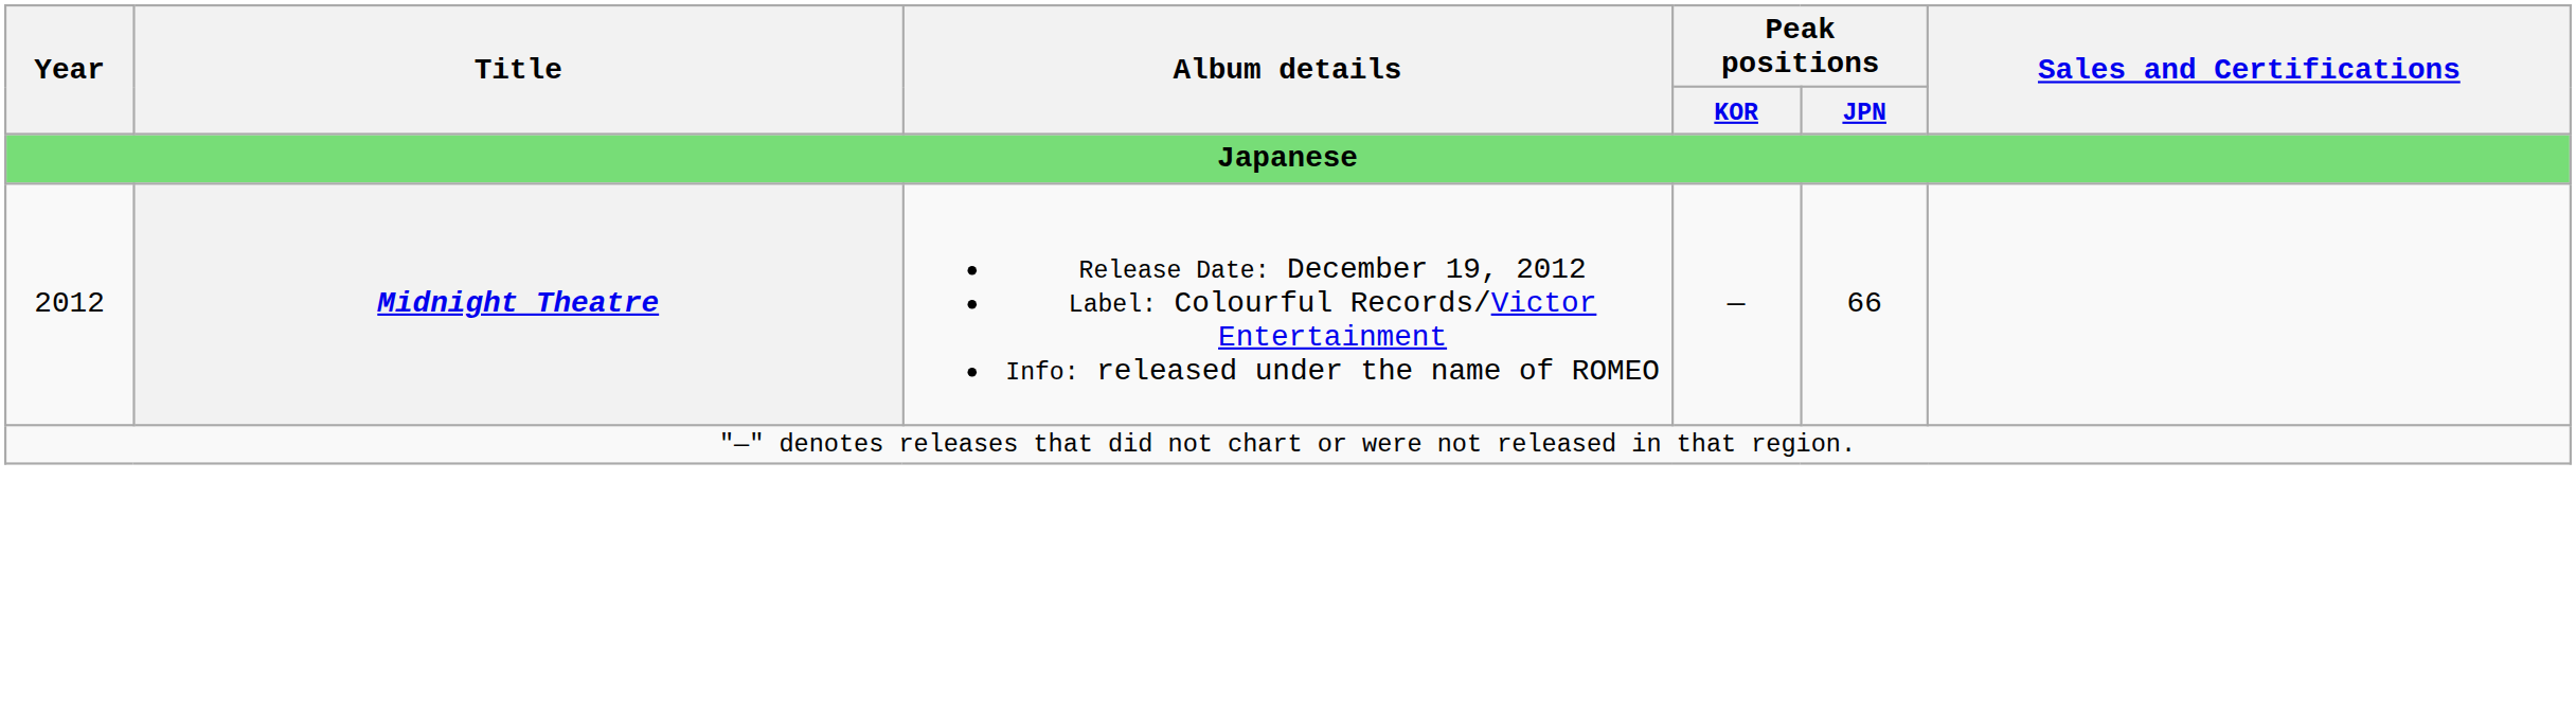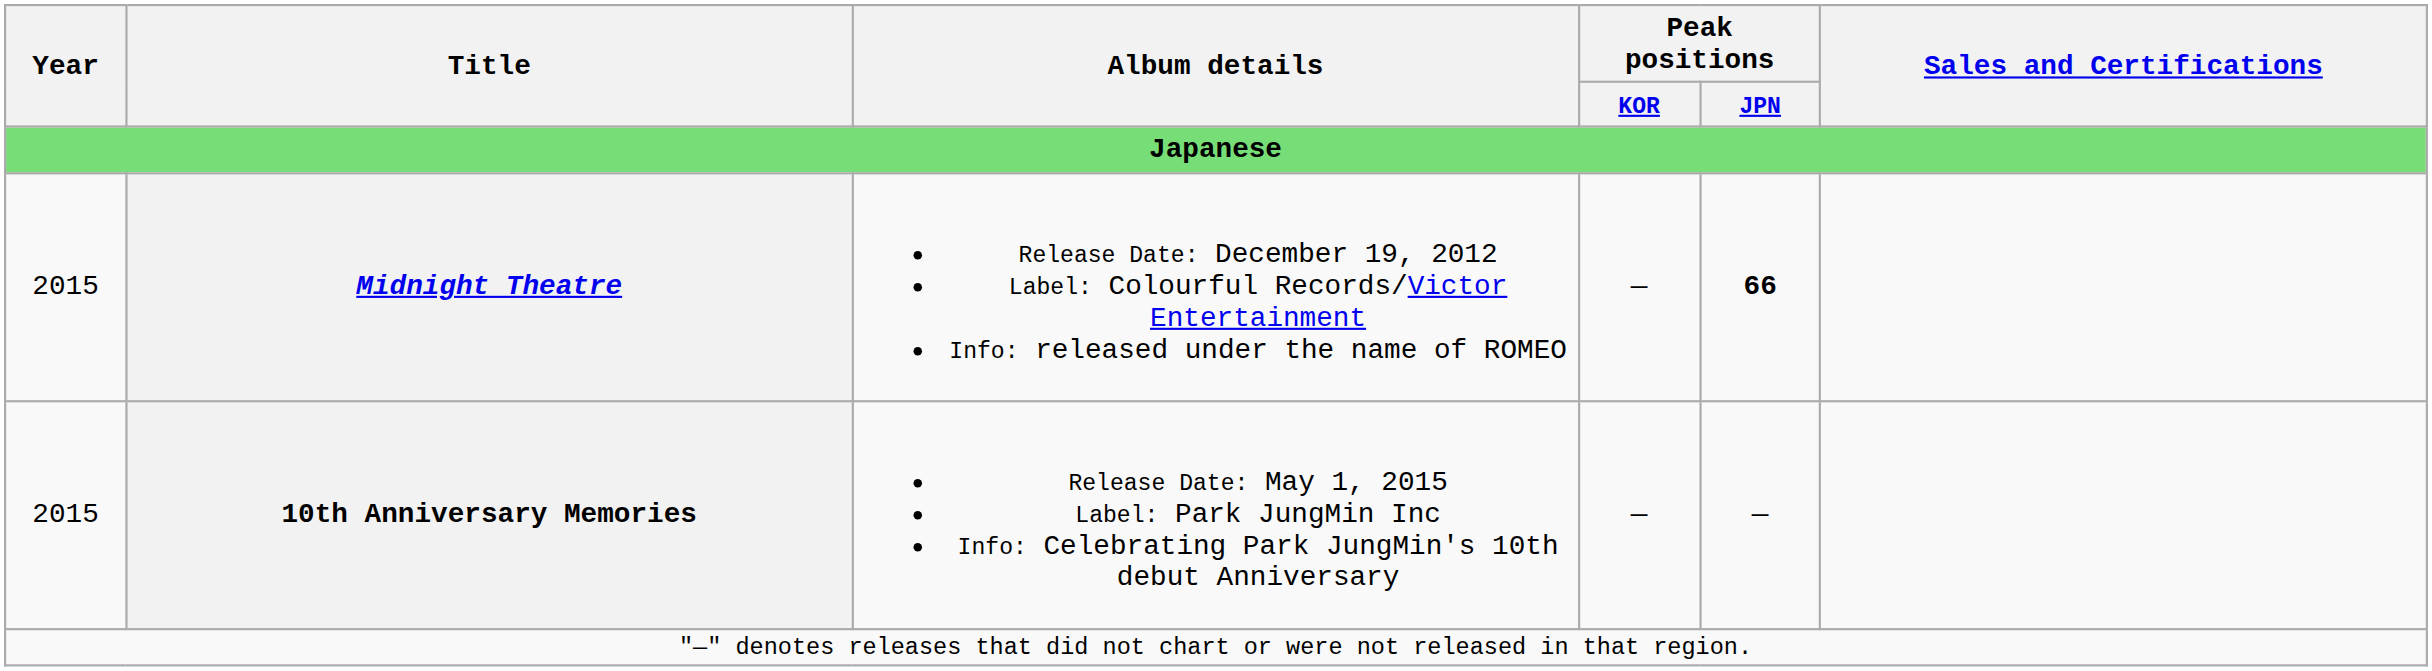Midnight Theatre | Year: 2012 -> 2015
Midnight Theatre | Peak positions / JPN: normal -> bold
+ row: 2015 | 10th Anniversary Memories | Release Date: May 1, 2015 Label: Park JungMin Inc Info: Celebrating Park JungMin's 10th debut Anniversary | — | —
